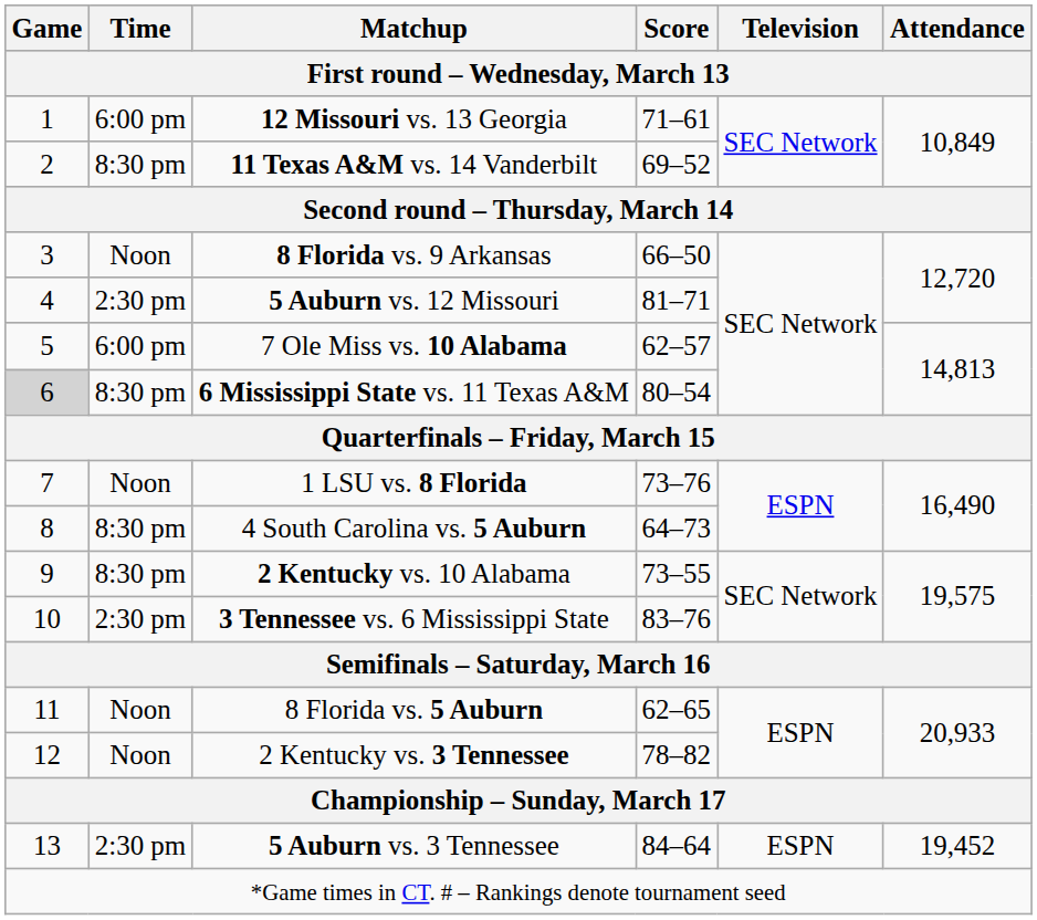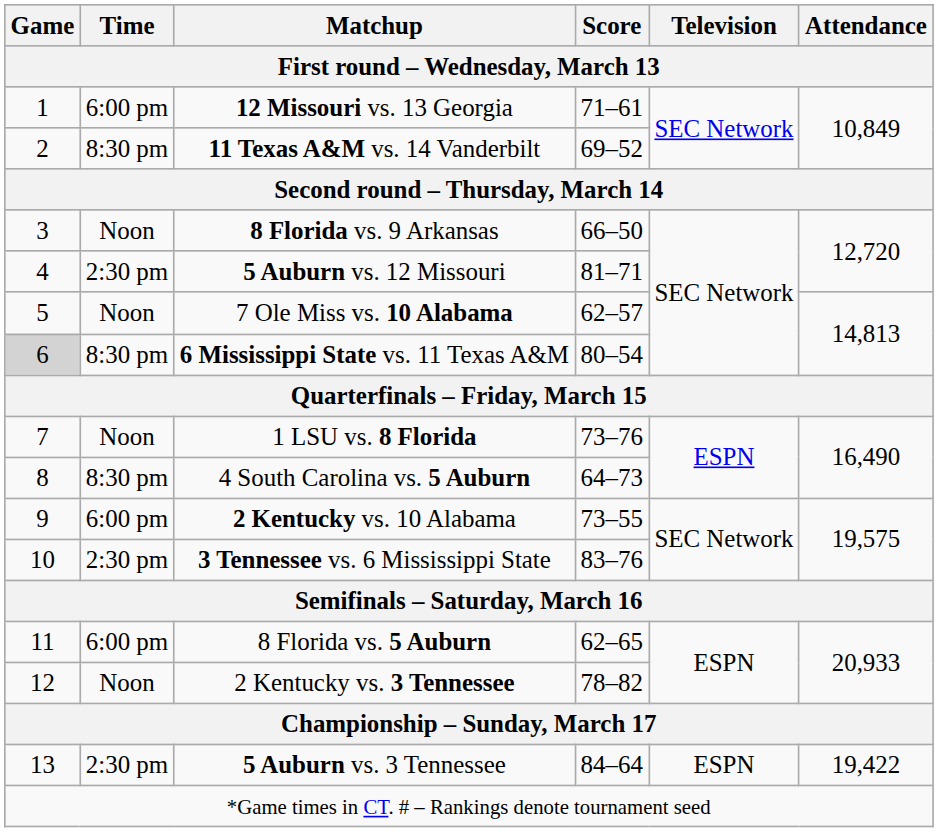7 Ole Miss vs. 10 Alabama | Time: 6:00 pm -> Noon
2 Kentucky vs. 10 Alabama | Time: 8:30 pm -> 6:00 pm
8 Florida vs. 5 Auburn | Time: Noon -> 6:00 pm
5 Auburn vs. 3 Tennessee | Attendance: 19,452 -> 19,422
